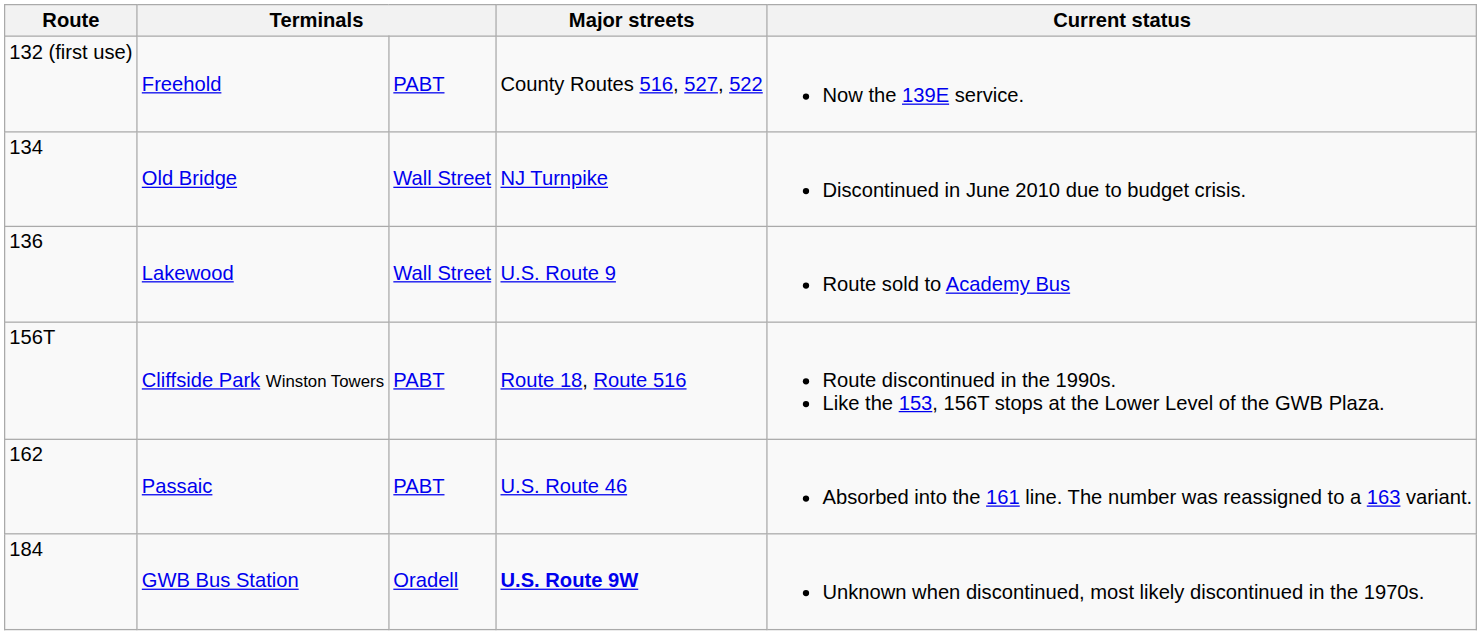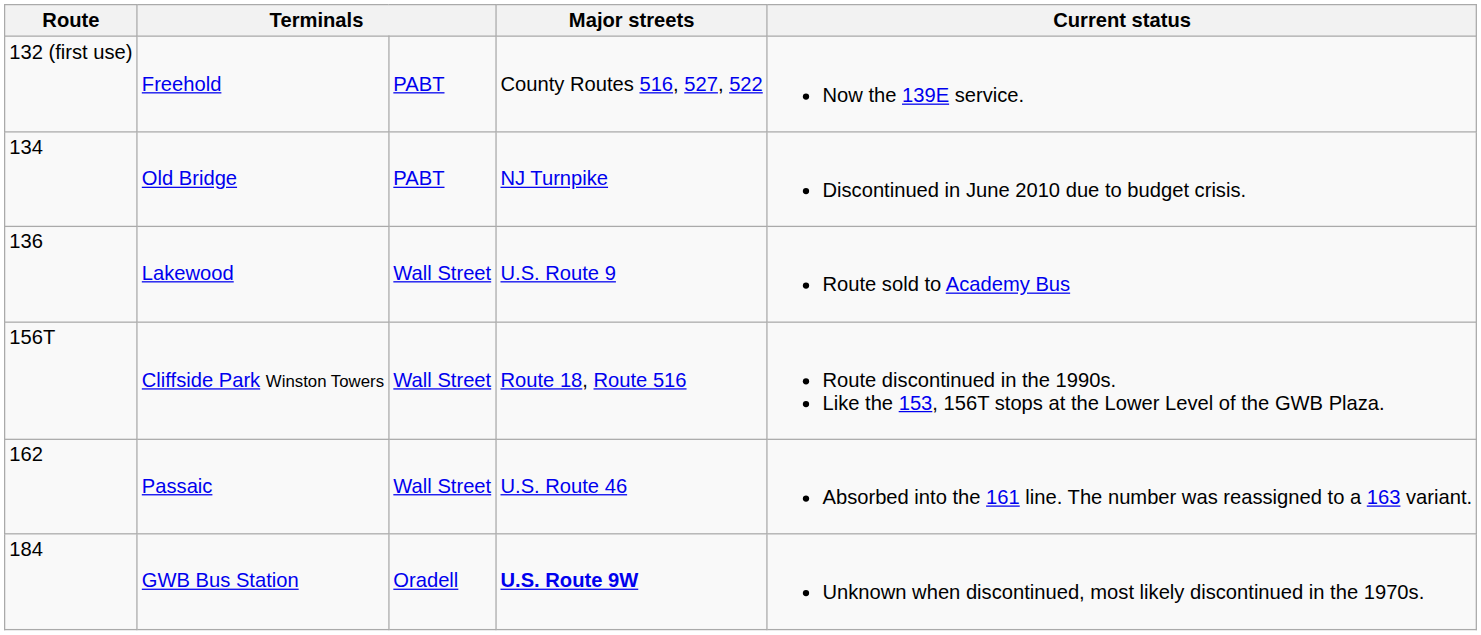Old Bridge | column 3: Wall Street -> PABT
Cliffside Park Winston Towers | column 3: PABT -> Wall Street
Passaic | column 3: PABT -> Wall Street
